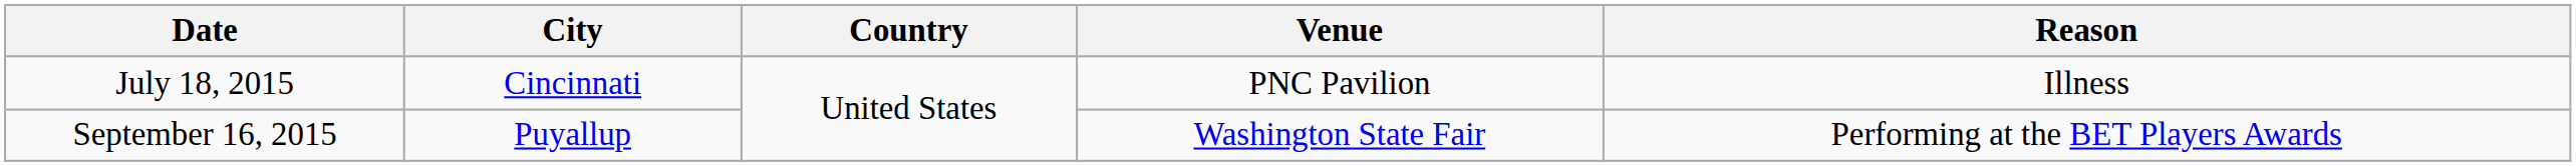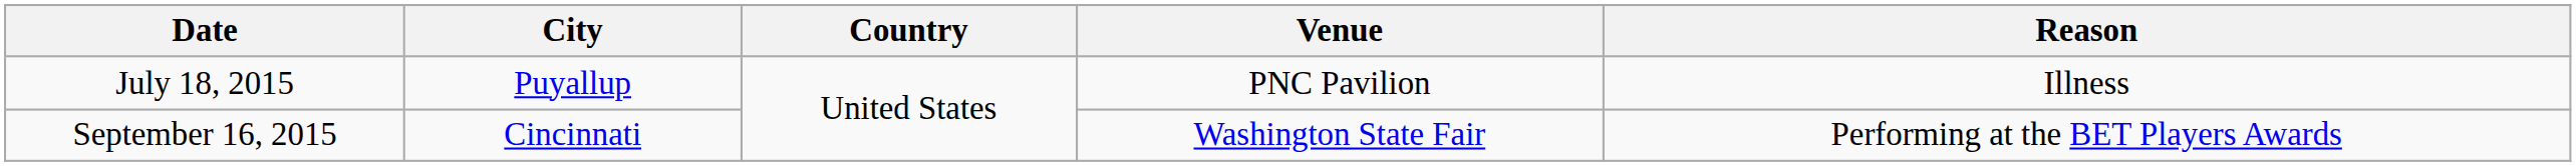July 18, 2015 | City: Cincinnati -> Puyallup
September 16, 2015 | City: Puyallup -> Cincinnati
